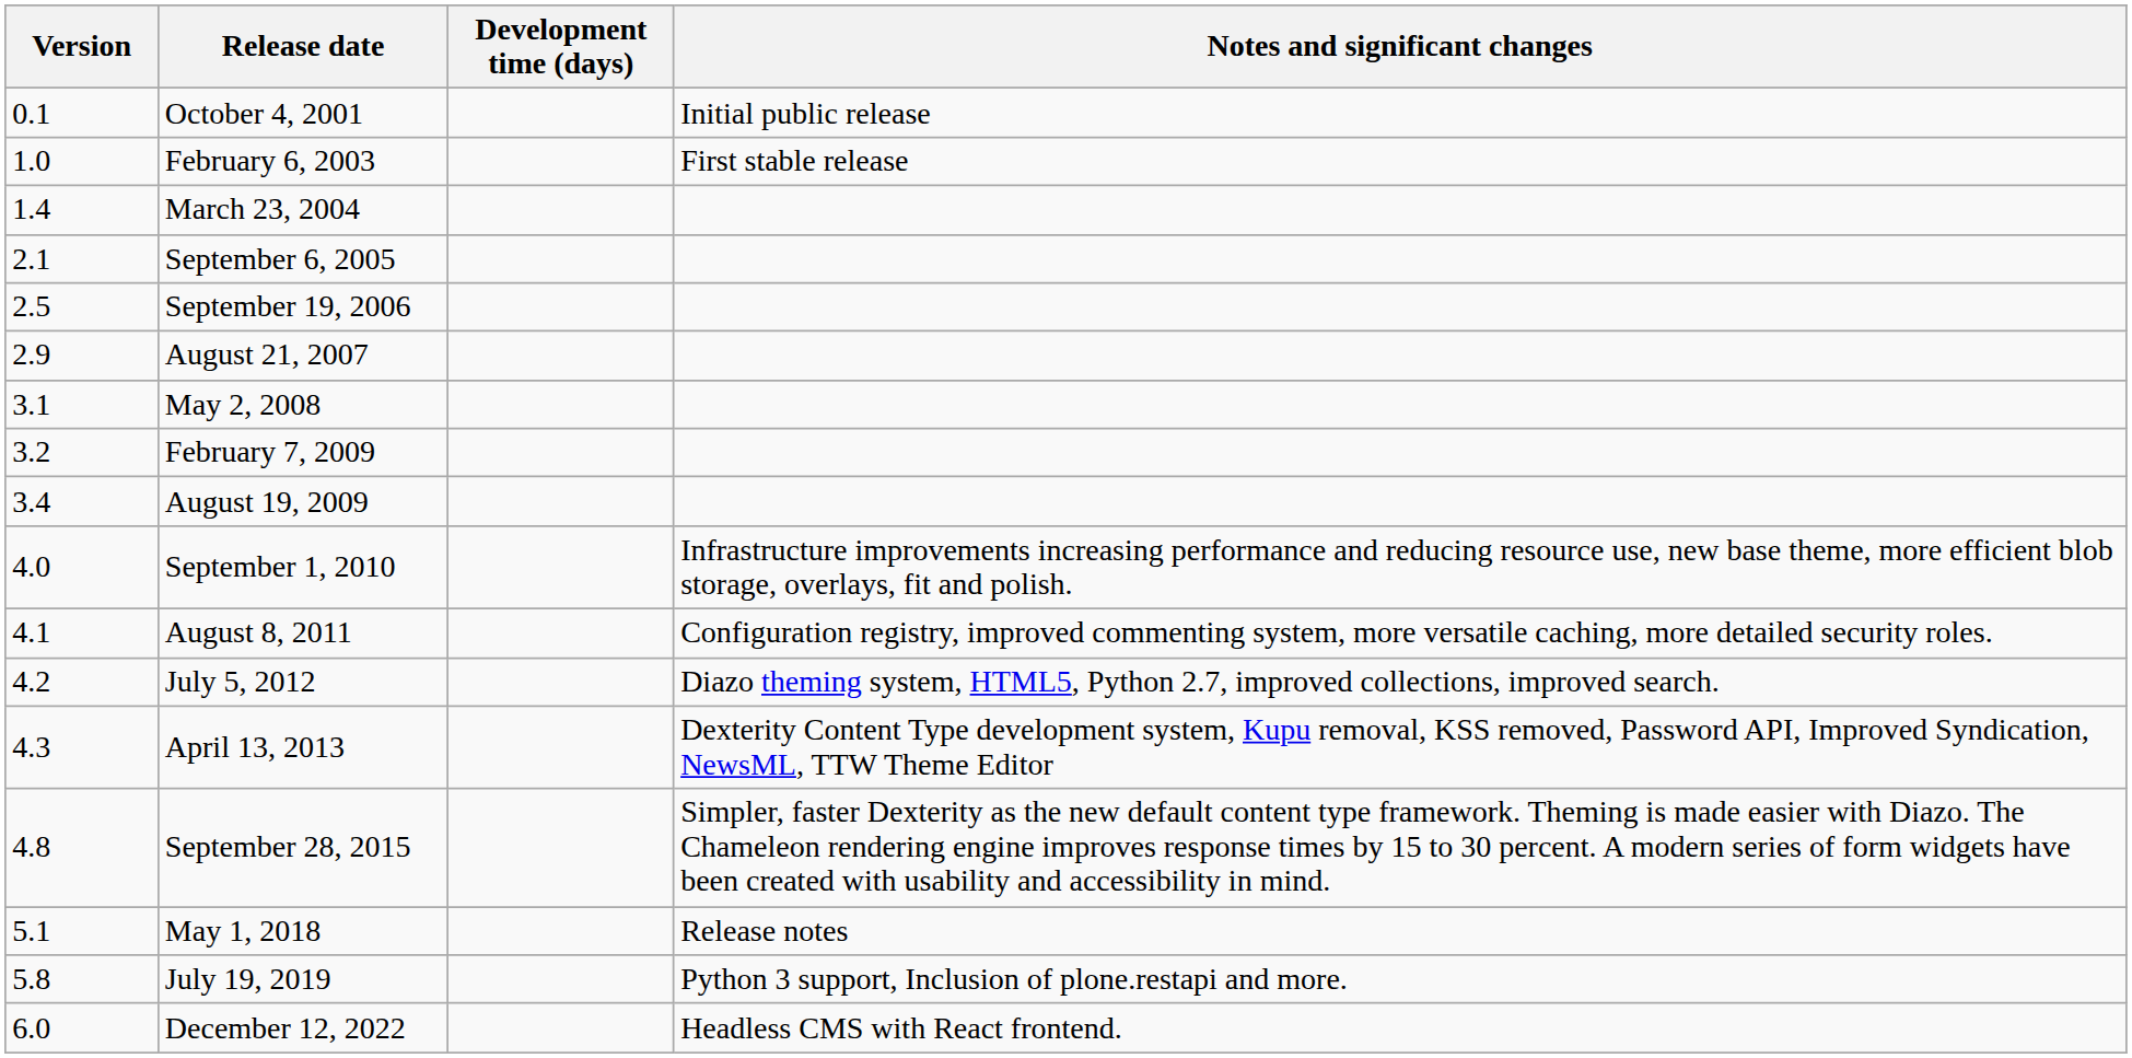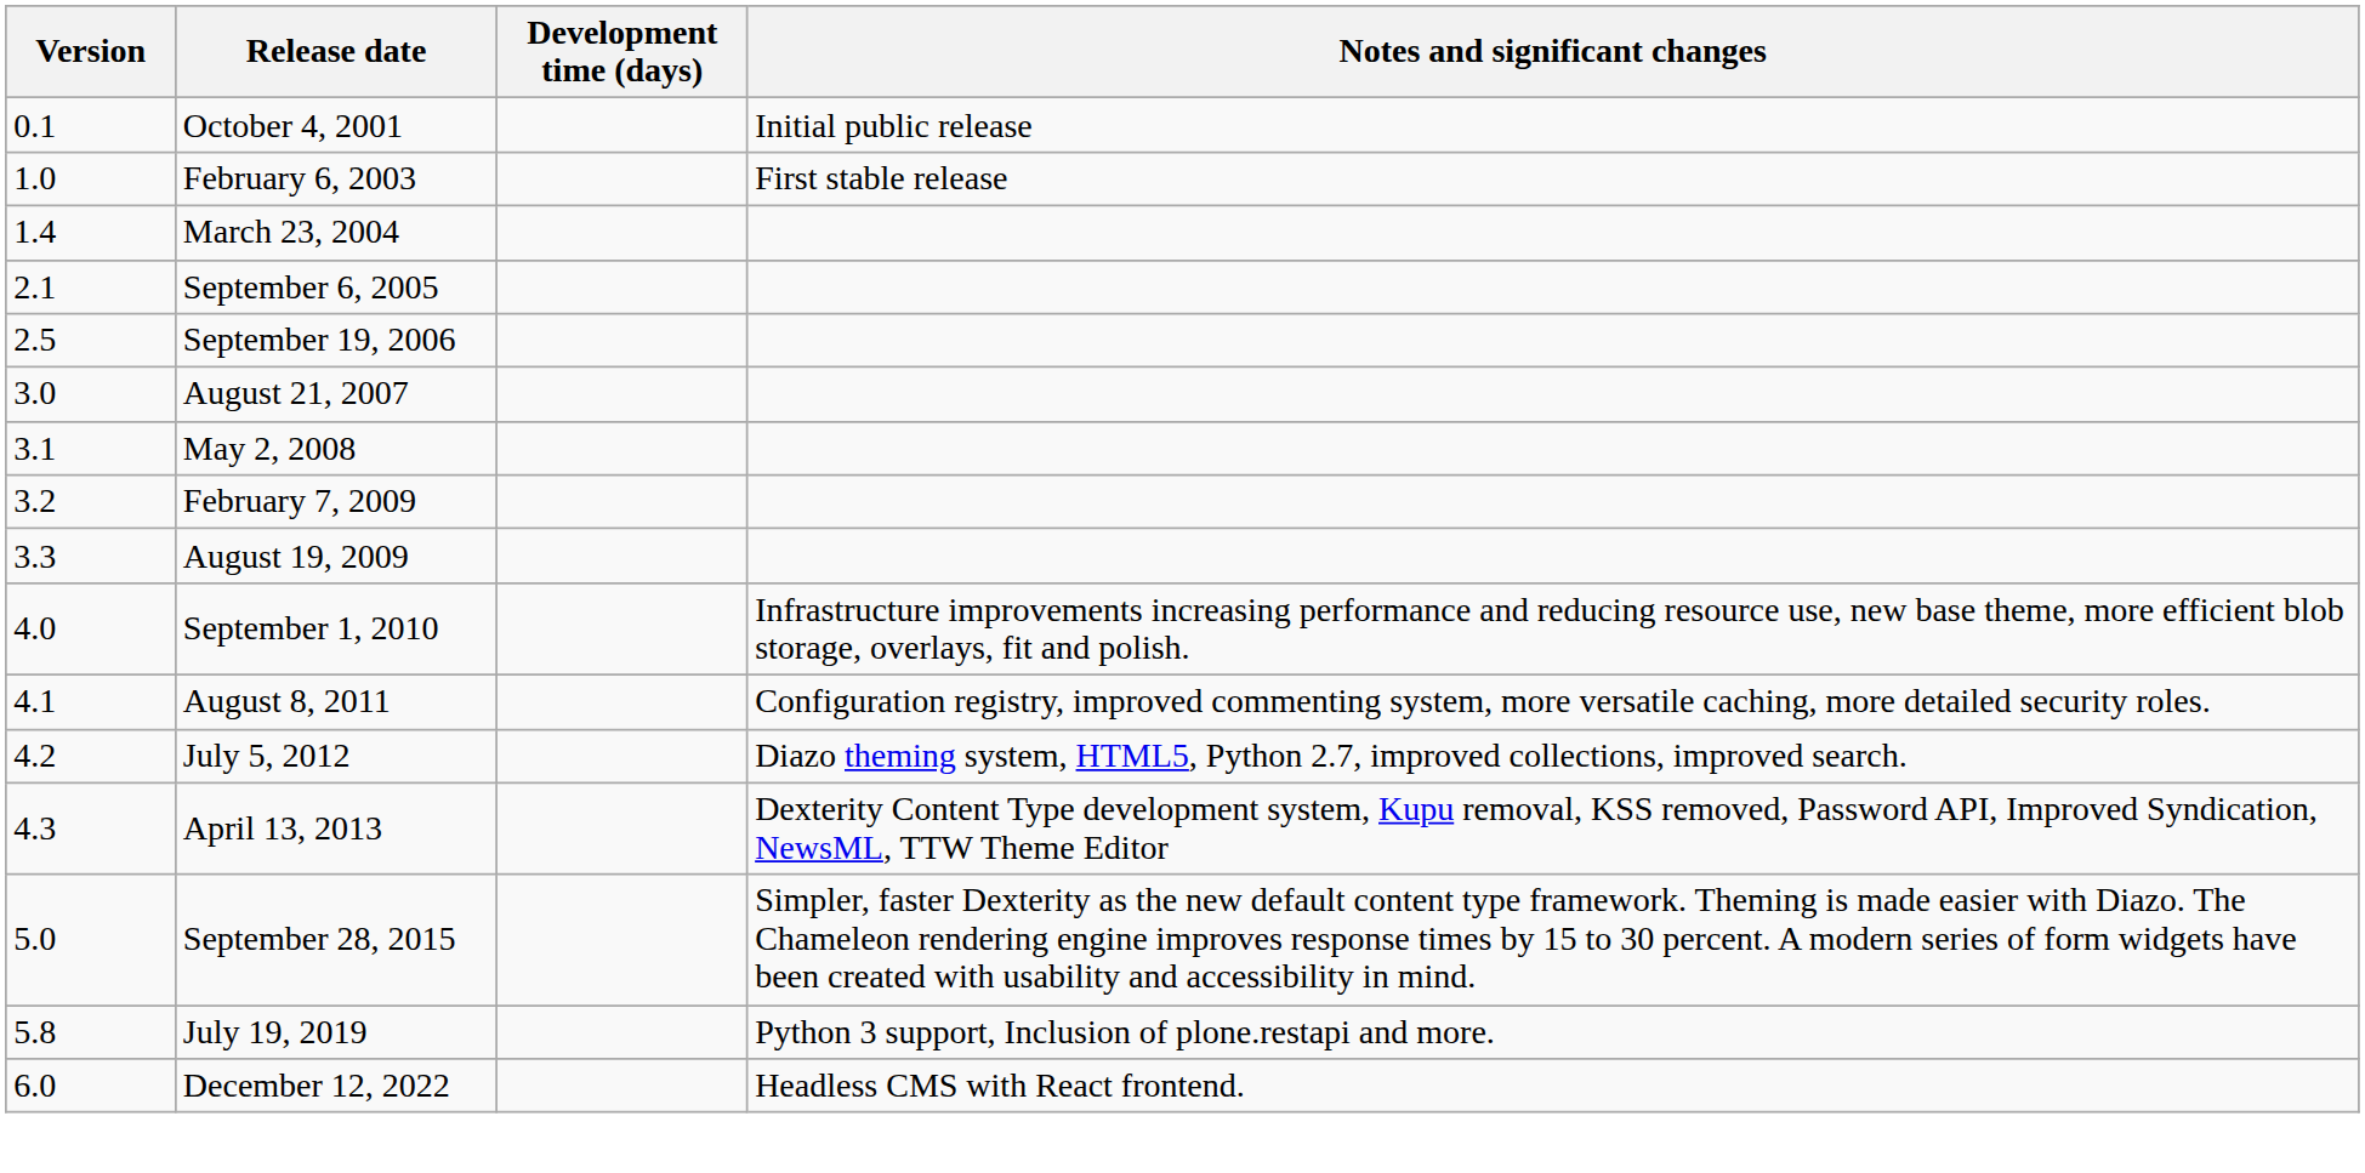August 21, 2007 | Version: 2.9 -> 3.0
August 19, 2009 | Version: 3.4 -> 3.3
September 28, 2015 | Version: 4.8 -> 5.0
- row: 5.1 | May 1, 2018 | Release notes
